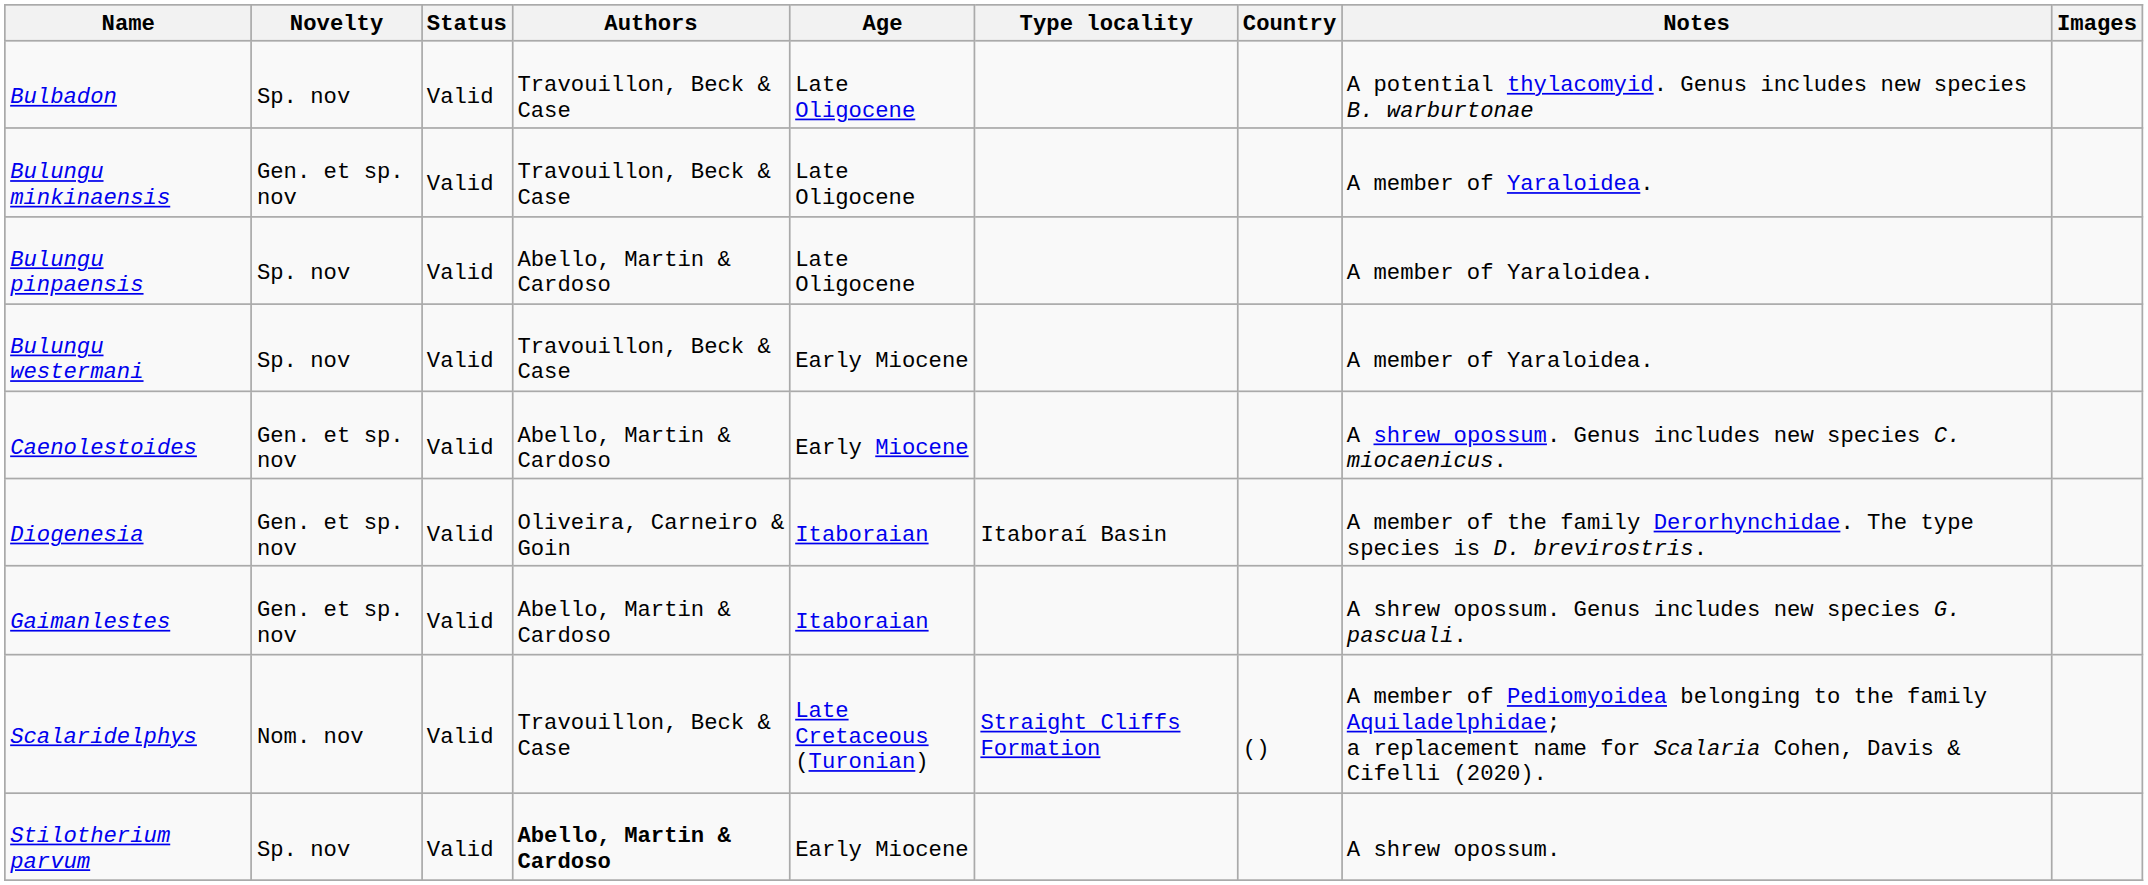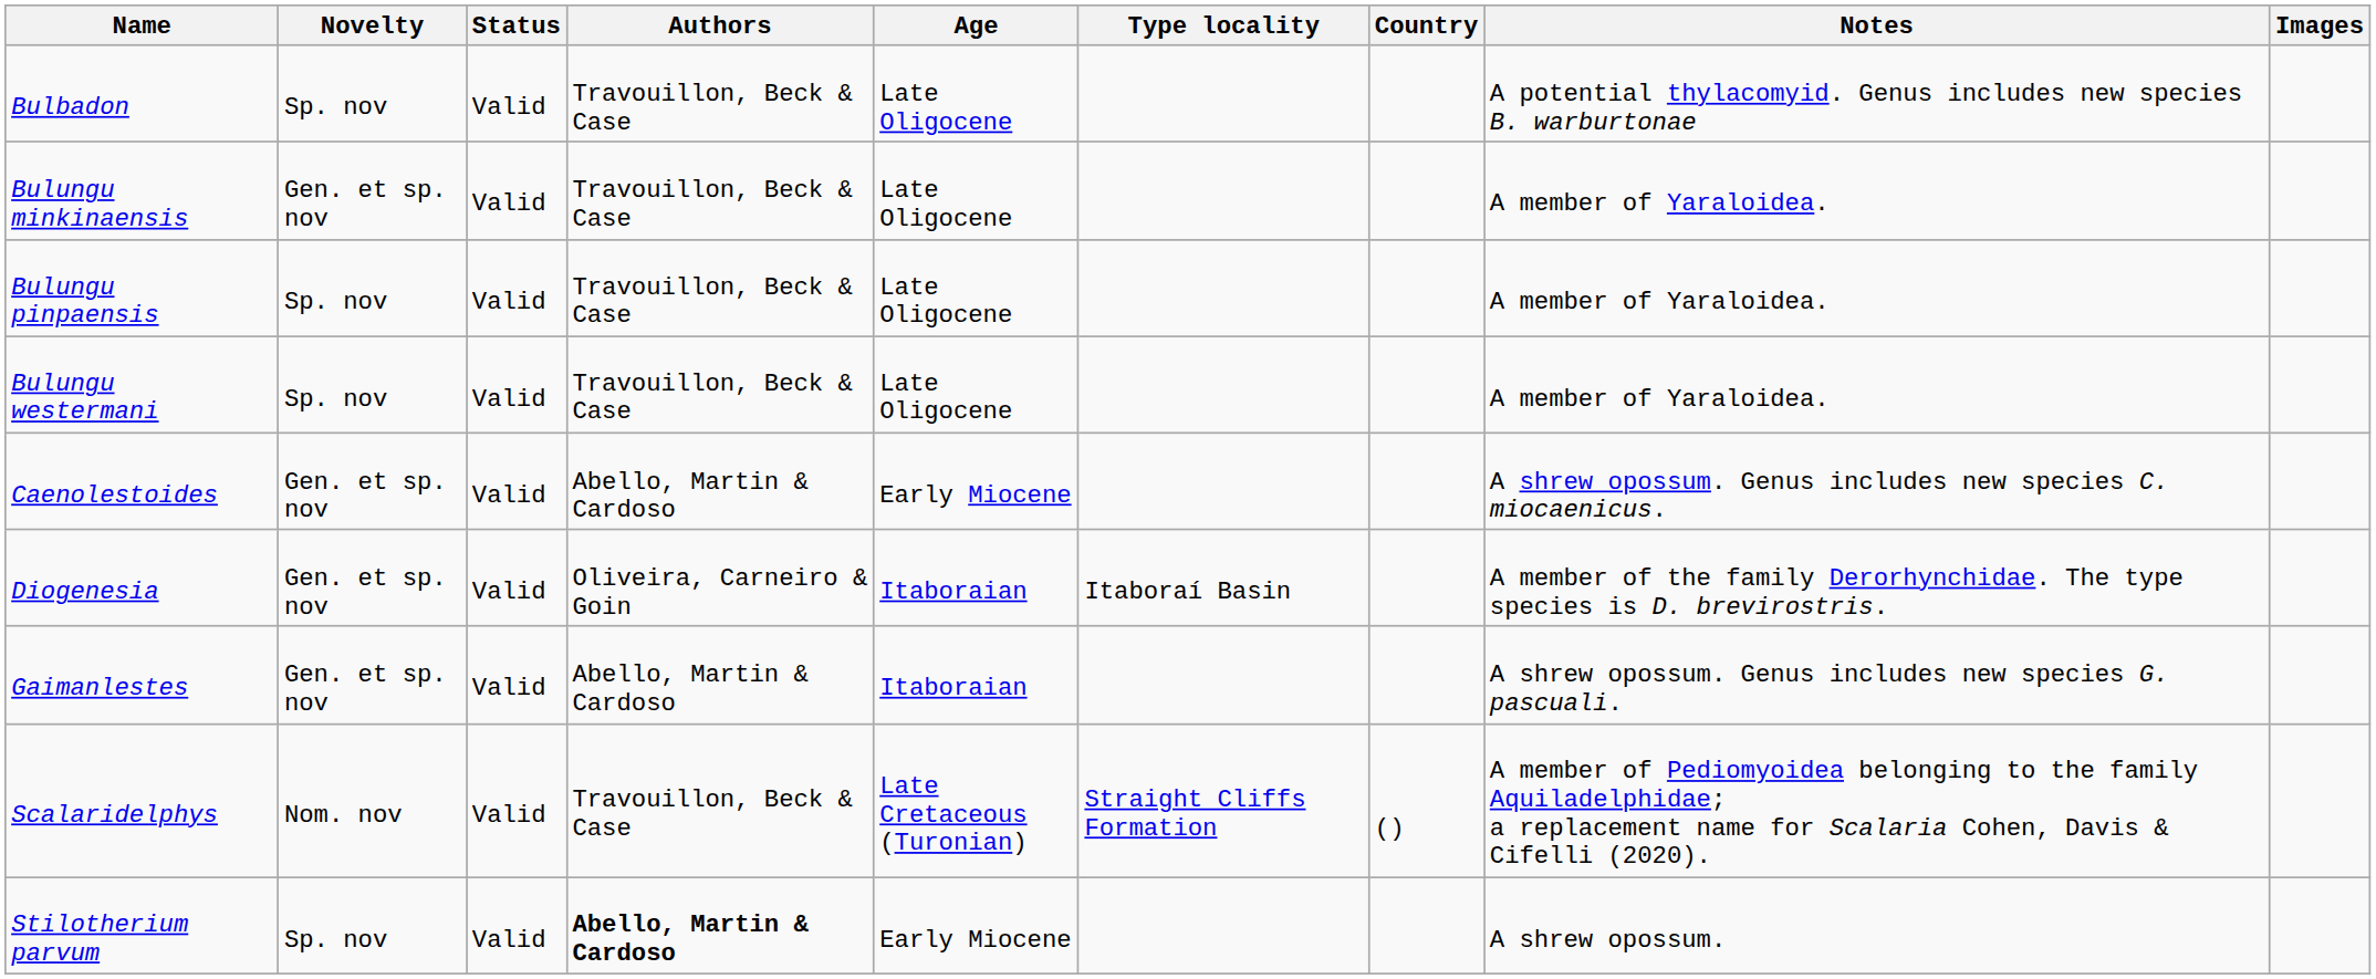Bulungu pinpaensis | Authors: Abello, Martin & Cardoso -> Travouillon, Beck & Case
Bulungu westermani | Age: Early Miocene -> Late Oligocene
